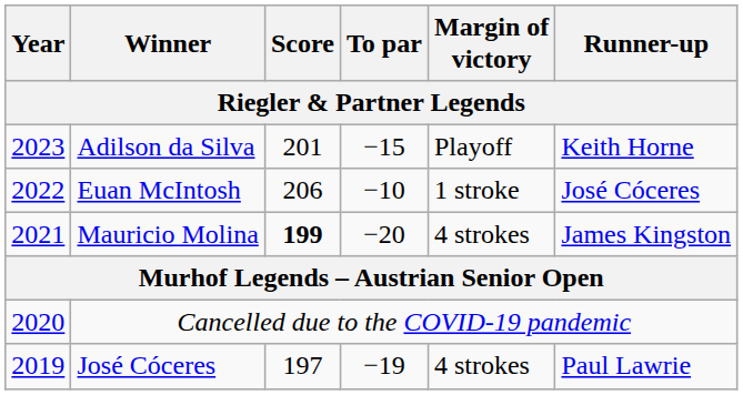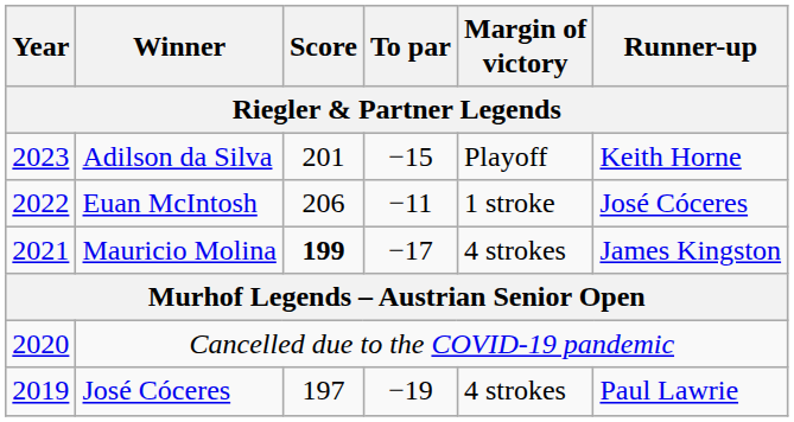Euan McIntosh | To par: −10 -> −11
Mauricio Molina | To par: −20 -> −17
